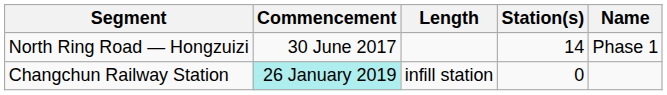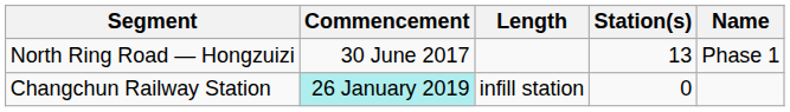North Ring Road — Hongzuizi | Station(s): 14 -> 13
